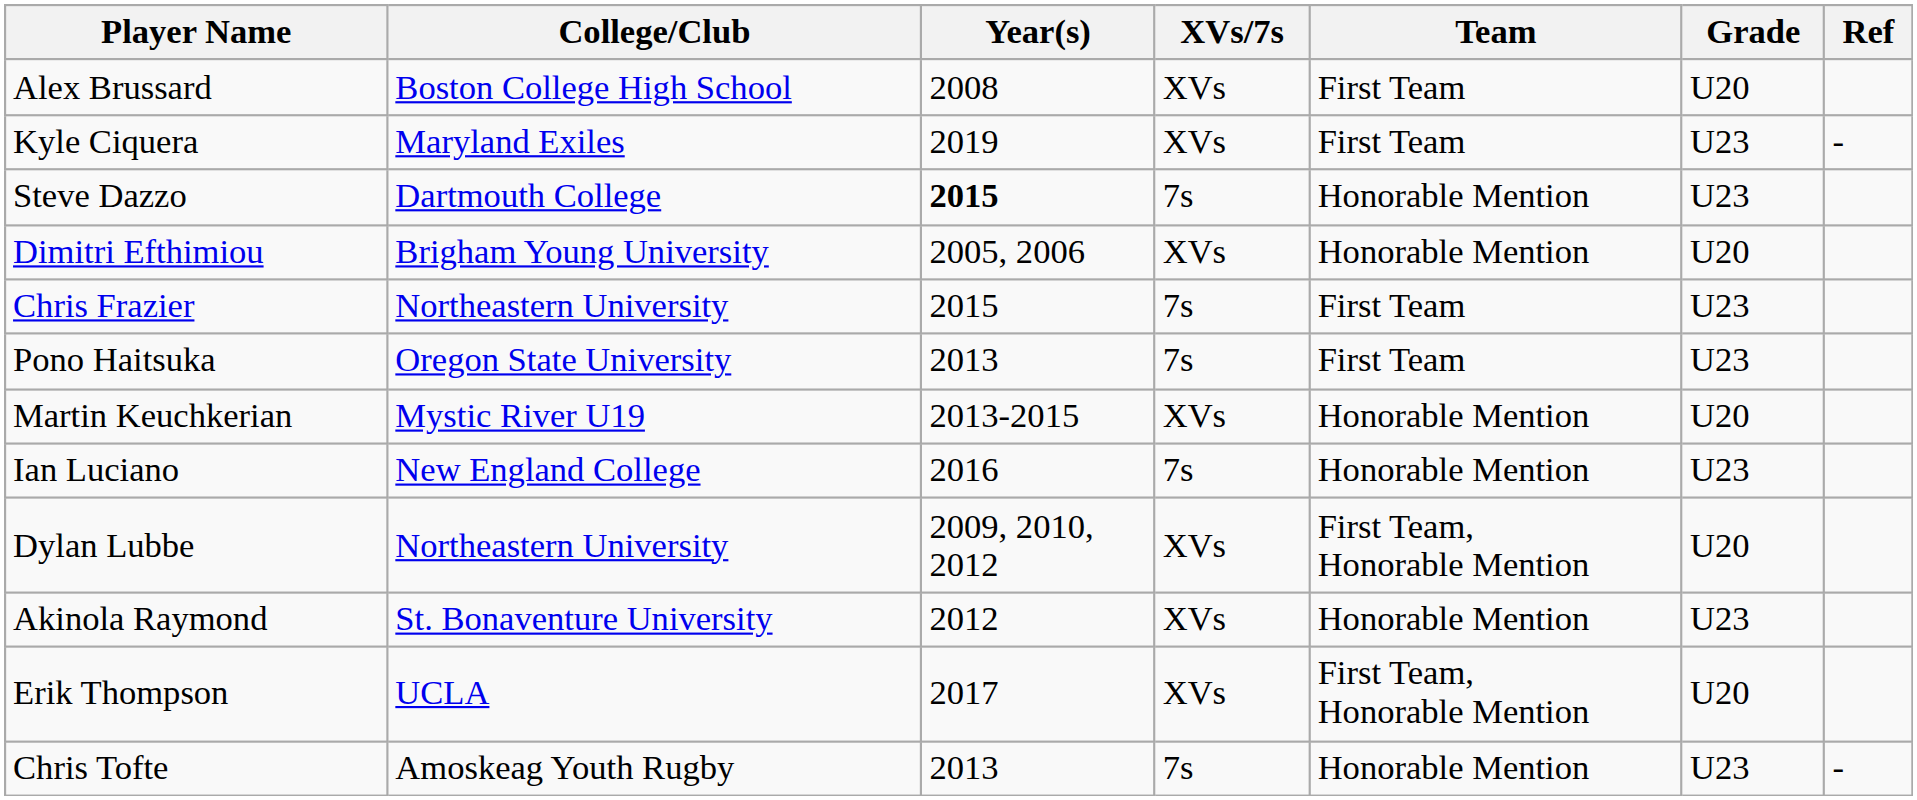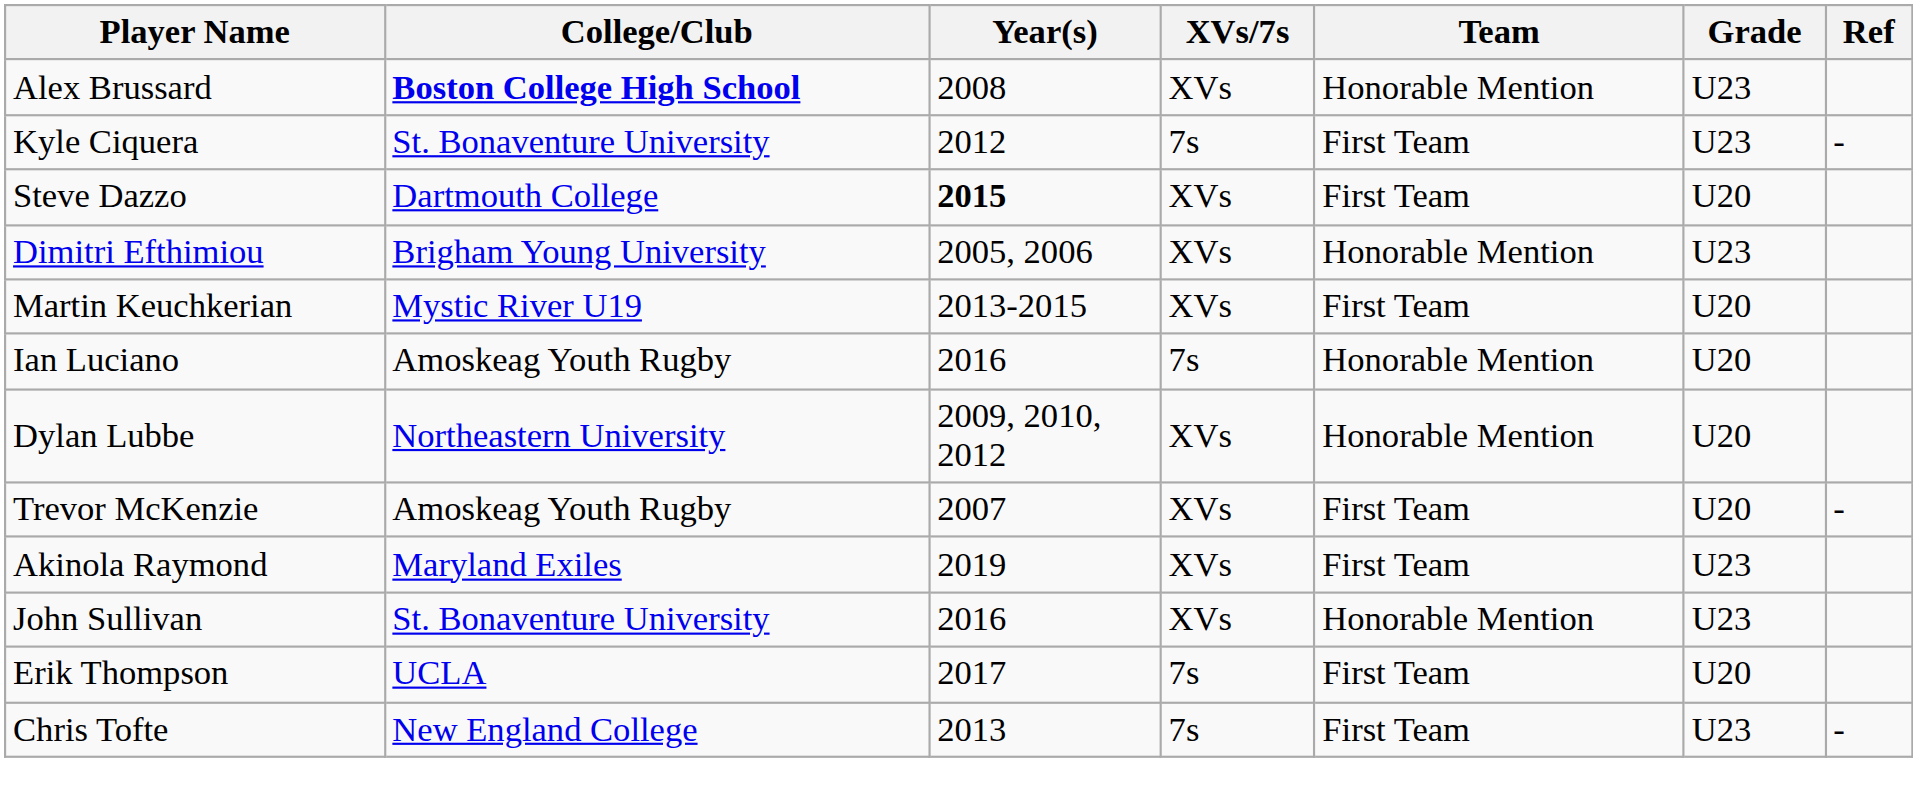Alex Brussard | College/Club: normal -> bold
Alex Brussard | Team: First Team -> Honorable Mention
Alex Brussard | Grade: U20 -> U23
Kyle Ciquera | College/Club: Maryland Exiles -> St. Bonaventure University
Kyle Ciquera | Year(s): 2019 -> 2012
Kyle Ciquera | XVs/7s: XVs -> 7s
Steve Dazzo | XVs/7s: 7s -> XVs
Steve Dazzo | Team: Honorable Mention -> First Team
Steve Dazzo | Grade: U23 -> U20
Dimitri Efthimiou | Grade: U20 -> U23
- row: Chris Frazier | Northeastern University | 2015 | 7s | First Team | U23
- row: Pono Haitsuka | Oregon State University | 2013 | 7s | First Team | U23
Martin Keuchkerian | Team: Honorable Mention -> First Team
Ian Luciano | College/Club: New England College -> Amoskeag Youth Rugby
Ian Luciano | Grade: U23 -> U20
Dylan Lubbe | Team: First Team, Honorable Mention -> Honorable Mention
+ row: Trevor McKenzie | Amoskeag Youth Rugby | 2007 | XVs | First Team | U20 | -
Akinola Raymond | College/Club: St. Bonaventure University -> Maryland Exiles
Akinola Raymond | Year(s): 2012 -> 2019
Akinola Raymond | Team: Honorable Mention -> First Team
+ row: John Sullivan | St. Bonaventure University | 2016 | XVs | Honorable Mention | U23
Erik Thompson | XVs/7s: XVs -> 7s
Erik Thompson | Team: First Team, Honorable Mention -> First Team
Chris Tofte | College/Club: Amoskeag Youth Rugby -> New England College
Chris Tofte | Team: Honorable Mention -> First Team
